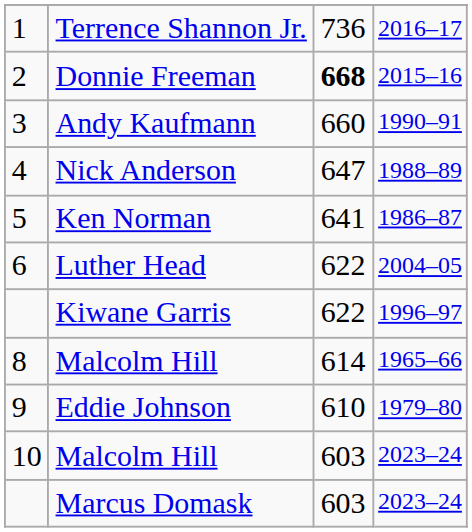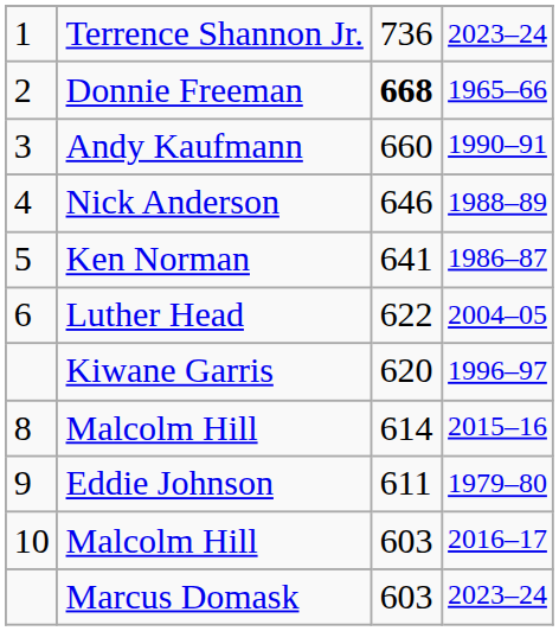Terrence Shannon Jr. | column 4: 2016–17 -> 2023–24
Donnie Freeman | column 4: 2015–16 -> 1965–66
Nick Anderson | column 3: 647 -> 646
Kiwane Garris | column 3: 622 -> 620
8 / Malcolm Hill | column 4: 1965–66 -> 2015–16
Eddie Johnson | column 3: 610 -> 611
10 / Malcolm Hill | column 4: 2023–24 -> 2016–17
